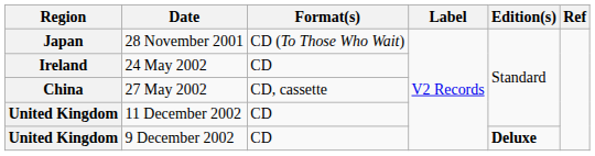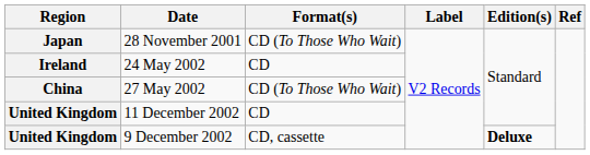27 May 2002 | Format(s): CD, cassette -> CD (To Those Who Wait)
9 December 2002 | Format(s): CD -> CD, cassette
